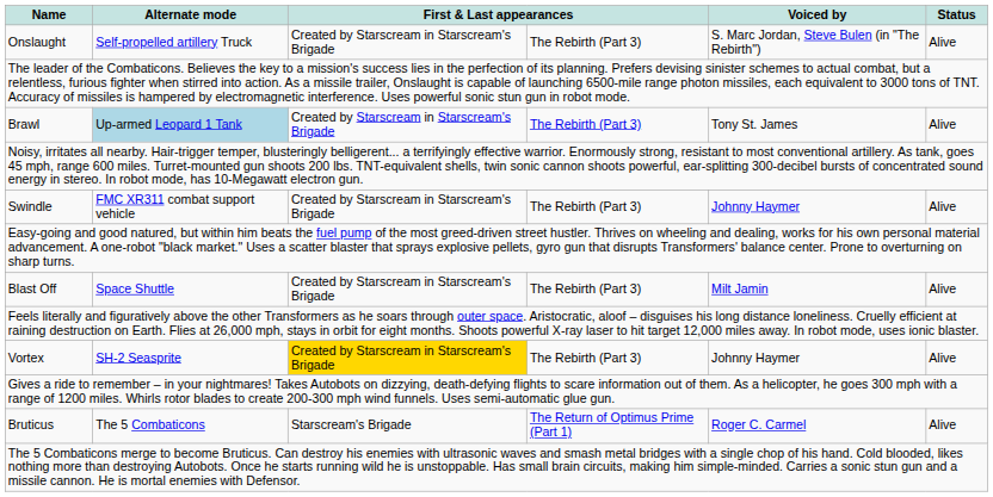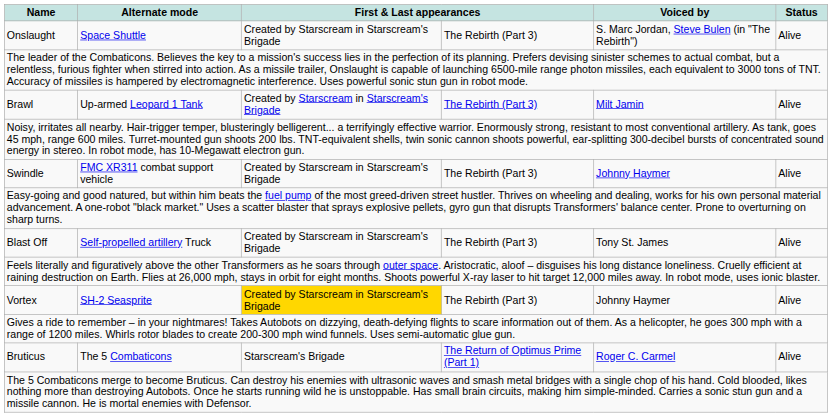Onslaught | Alternate mode: Self-propelled artillery Truck -> Space Shuttle
Brawl | Alternate mode: lightblue background -> no background
Brawl | Voiced by: Tony St. James -> Milt Jamin
Blast Off | Alternate mode: Space Shuttle -> Self-propelled artillery Truck
Blast Off | Voiced by: Milt Jamin -> Tony St. James
